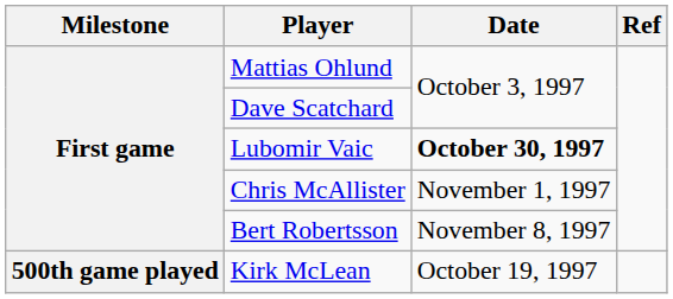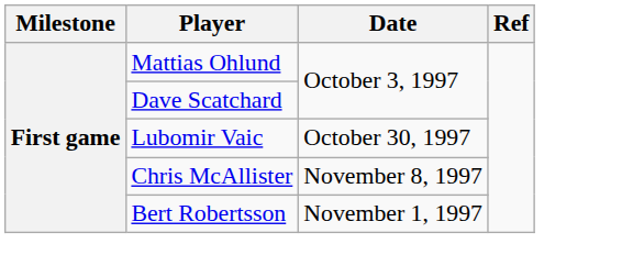Lubomir Vaic | Date: bold -> normal
Chris McAllister | Date: November 1, 1997 -> November 8, 1997
Bert Robertsson | Date: November 8, 1997 -> November 1, 1997
- row: 500th game played | Kirk McLean | October 19, 1997
